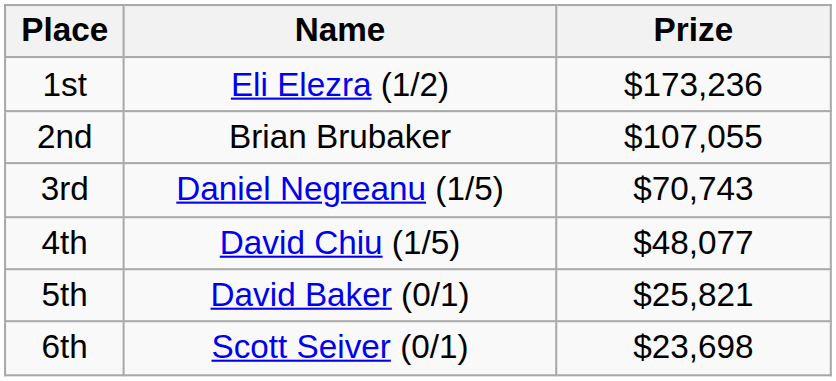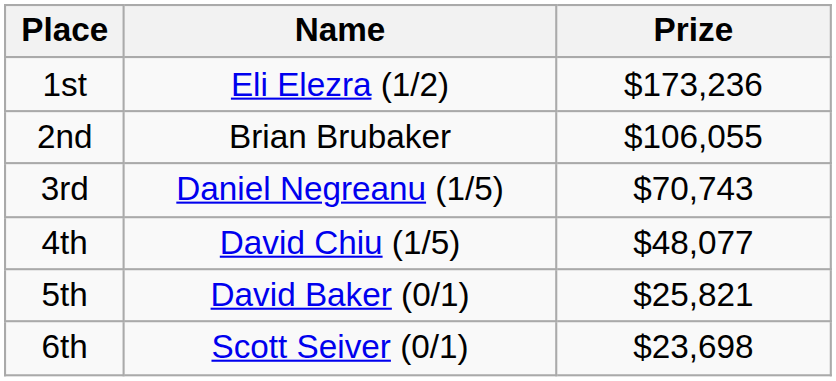2nd | Prize: $107,055 -> $106,055
